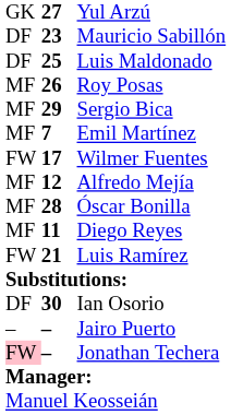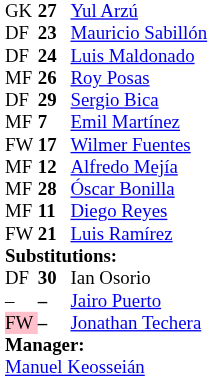Luis Maldonado | column 2: 25 -> 24
Sergio Bica | column 1: MF -> DF
